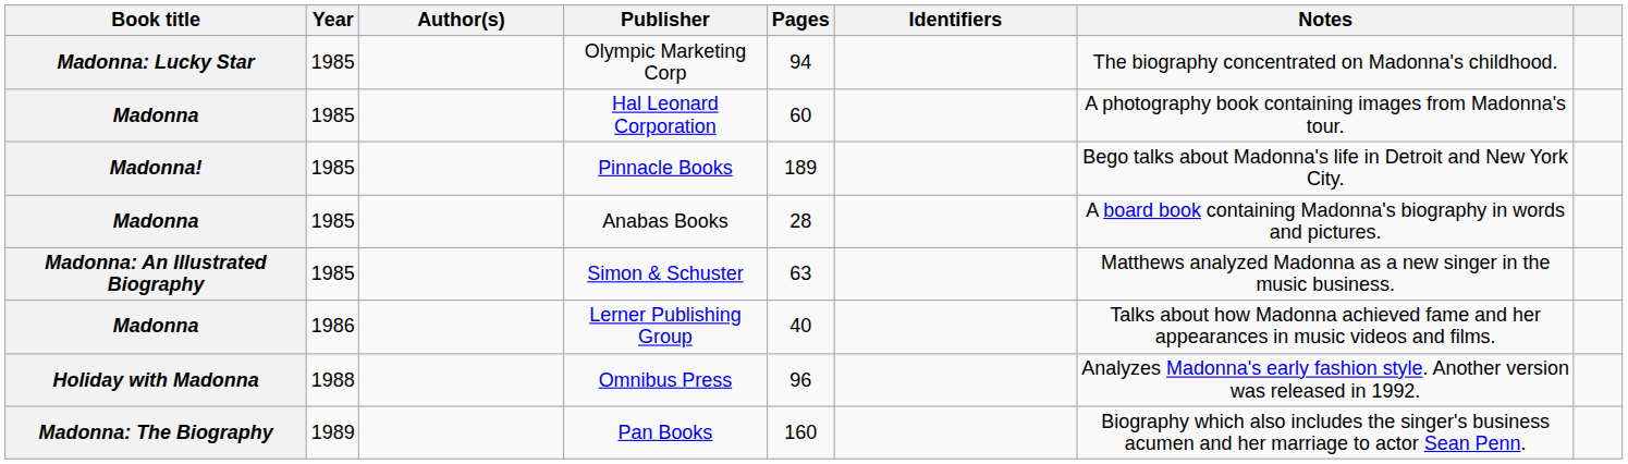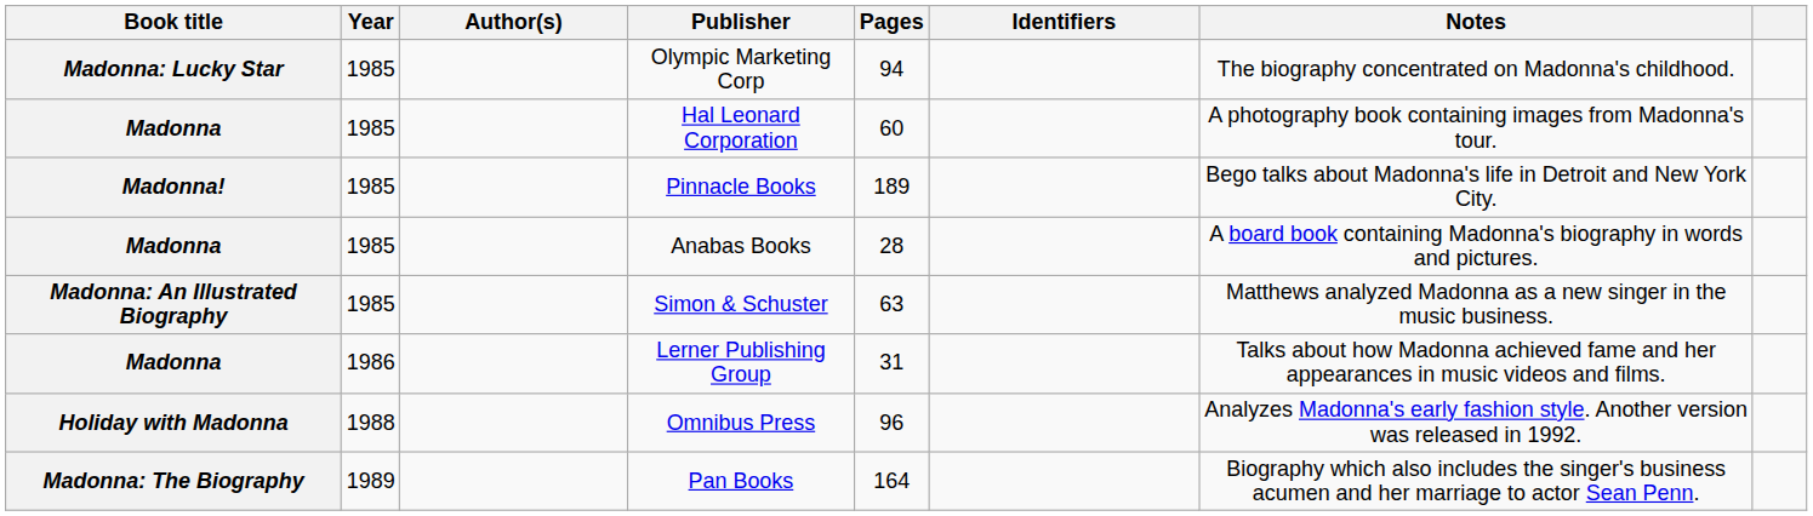Lerner Publishing Group | Pages: 40 -> 31
Pan Books | Pages: 160 -> 164
